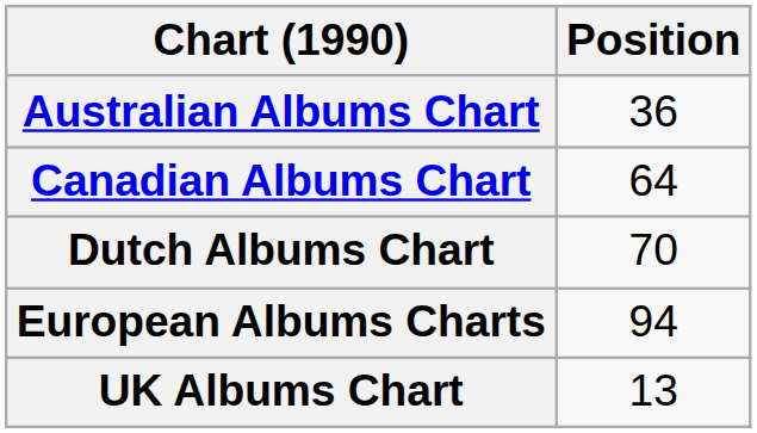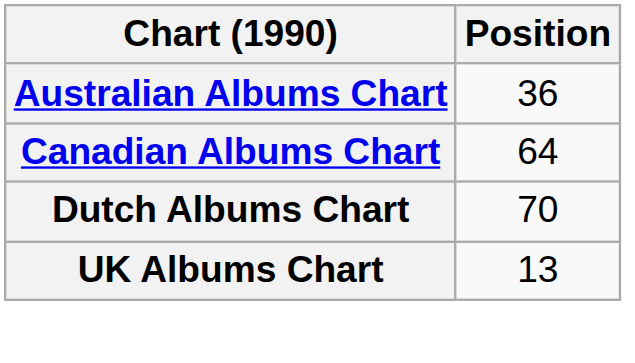- row: European Albums Charts | 94
